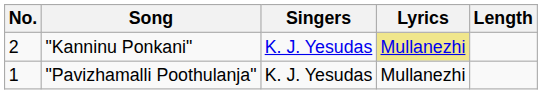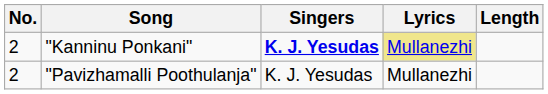"Kanninu Ponkani" | Singers: normal -> bold
"Pavizhamalli Poothulanja" | No.: 1 -> 2
